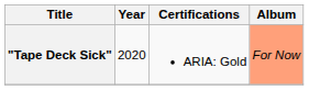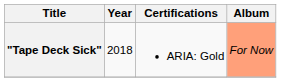"Tape Deck Sick" | Year: 2020 -> 2018
